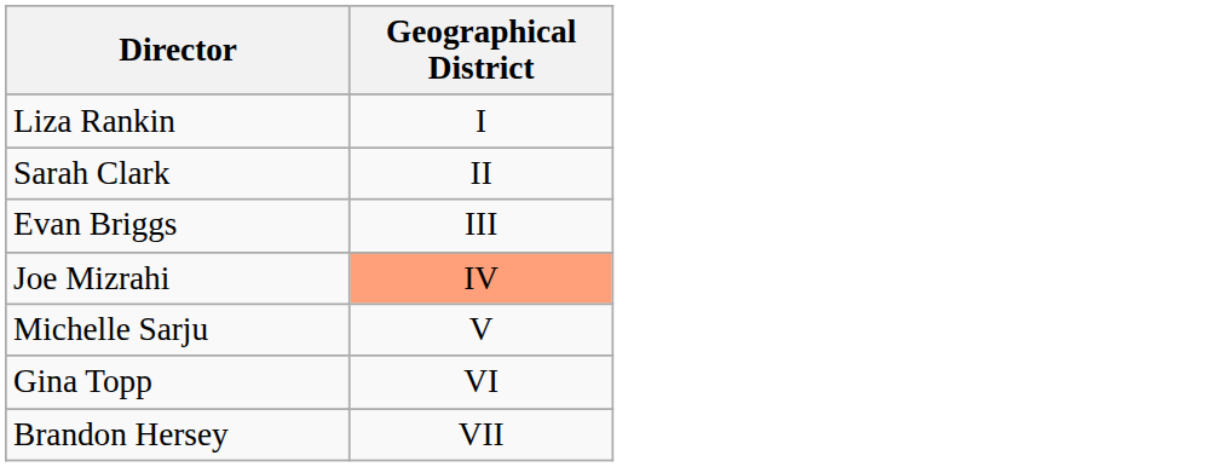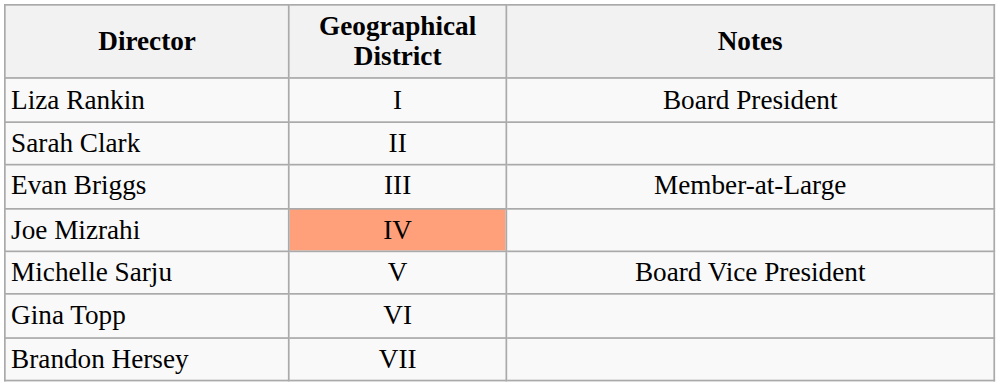+ column: Notes | Board President | Member-at-Large | Board Vice President
